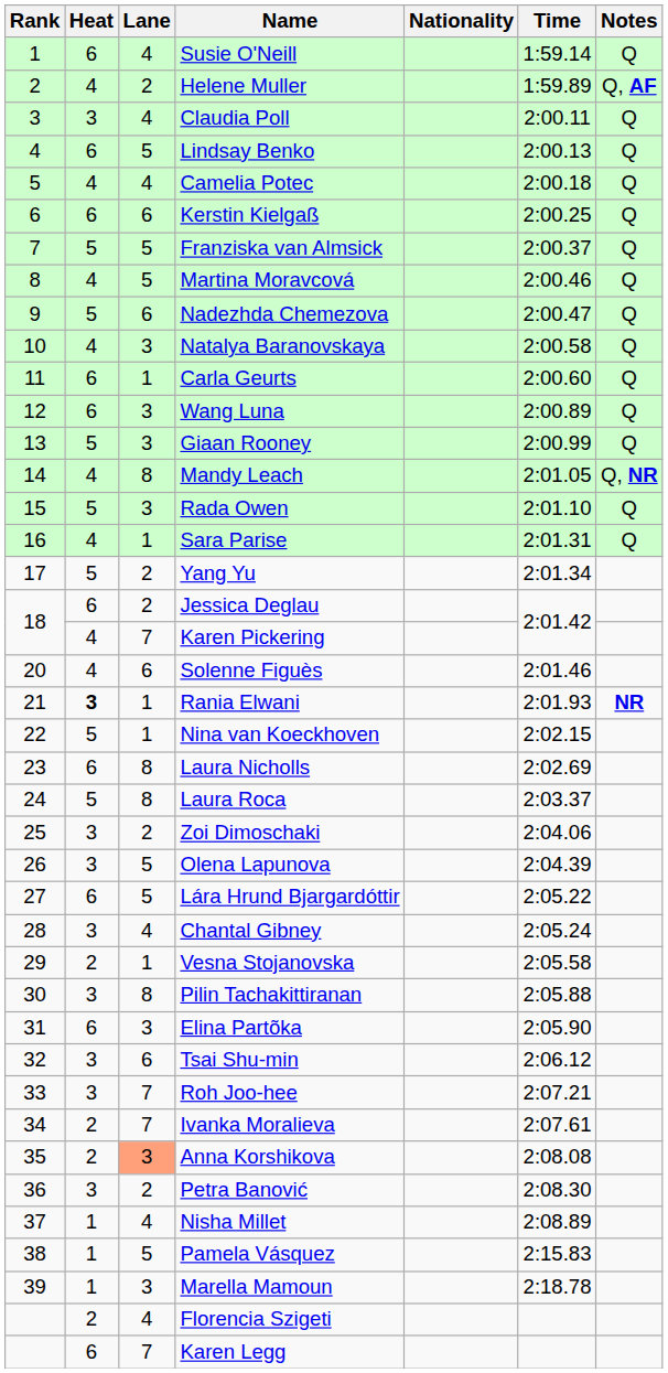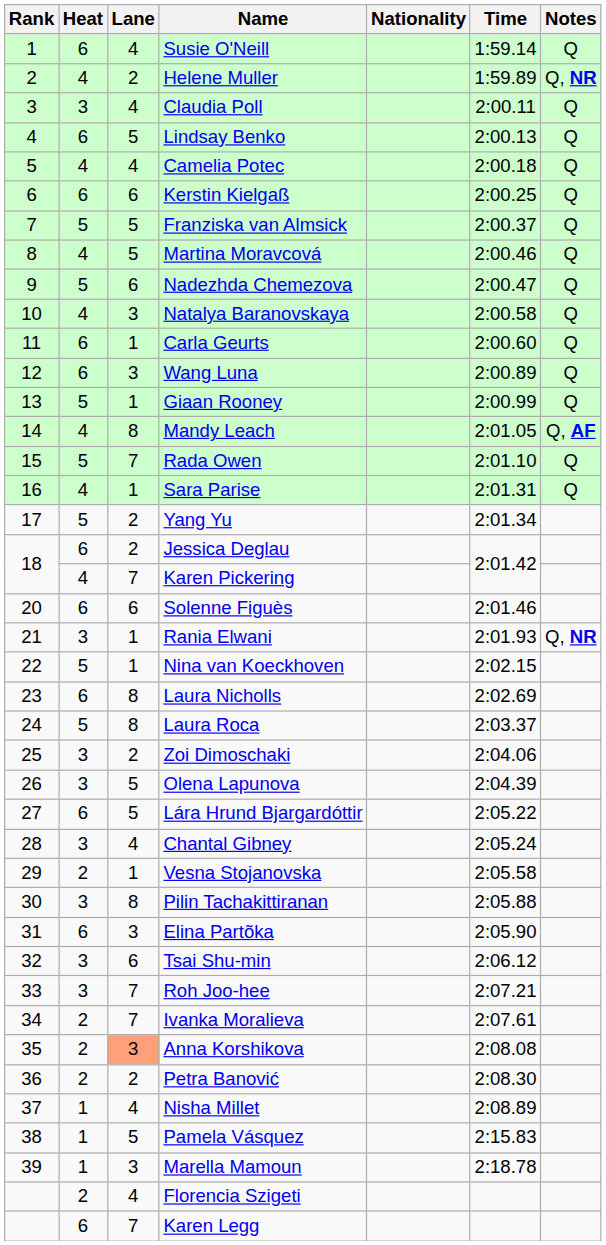Helene Muller | Notes: Q, AF -> Q, NR
Giaan Rooney | Lane: 3 -> 1
Mandy Leach | Notes: Q, NR -> Q, AF
Rada Owen | Lane: 3 -> 7
Solenne Figuès | Heat: 4 -> 6
Rania Elwani | Heat: bold -> normal
Rania Elwani | Notes: NR -> Q, NR
Petra Banović | Heat: 3 -> 2
